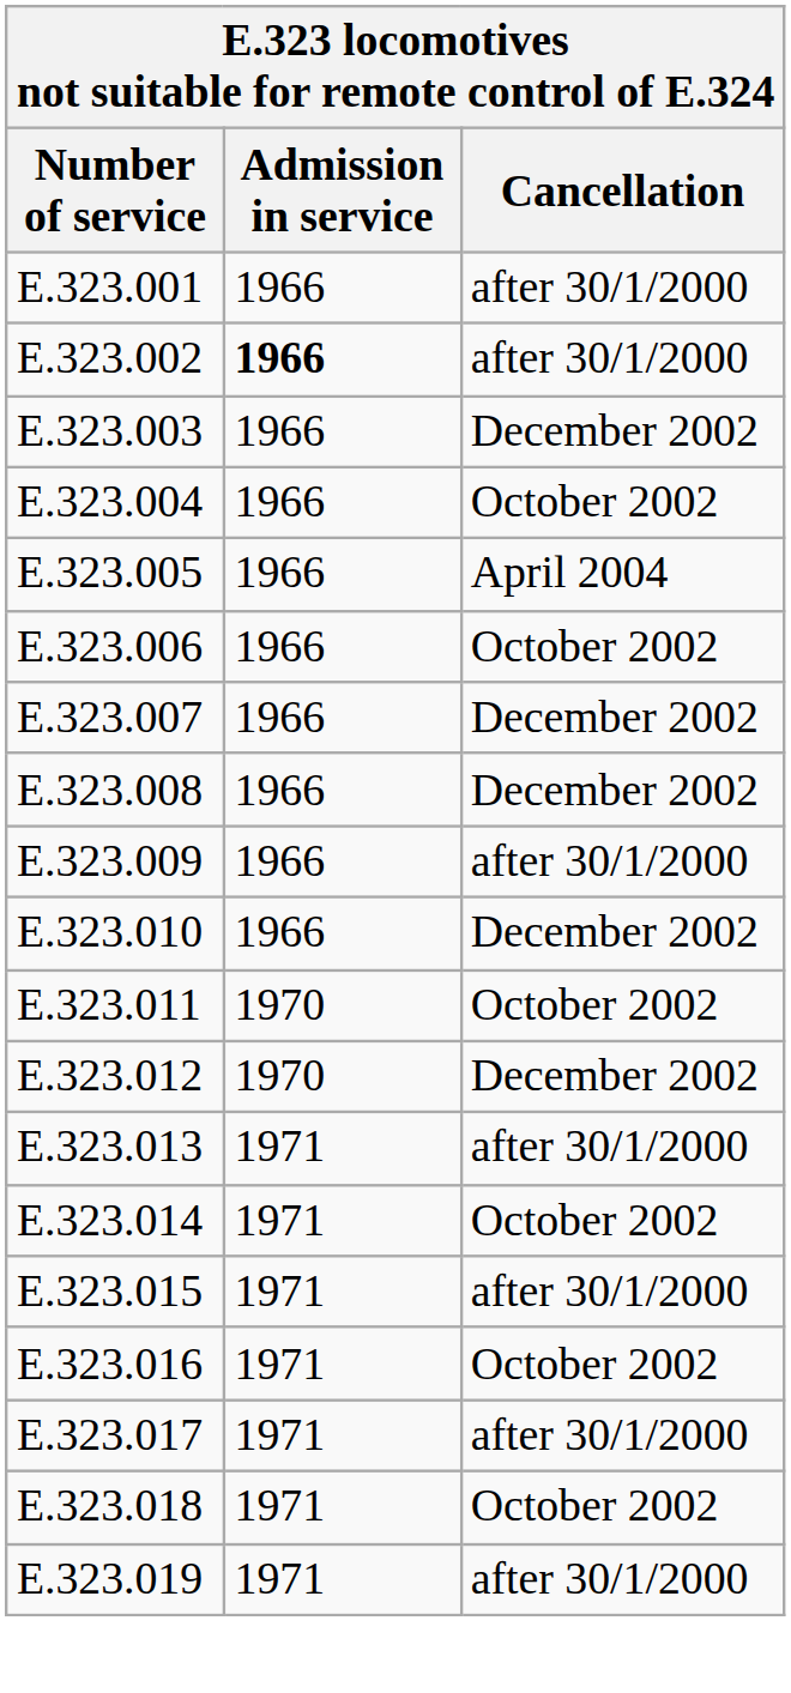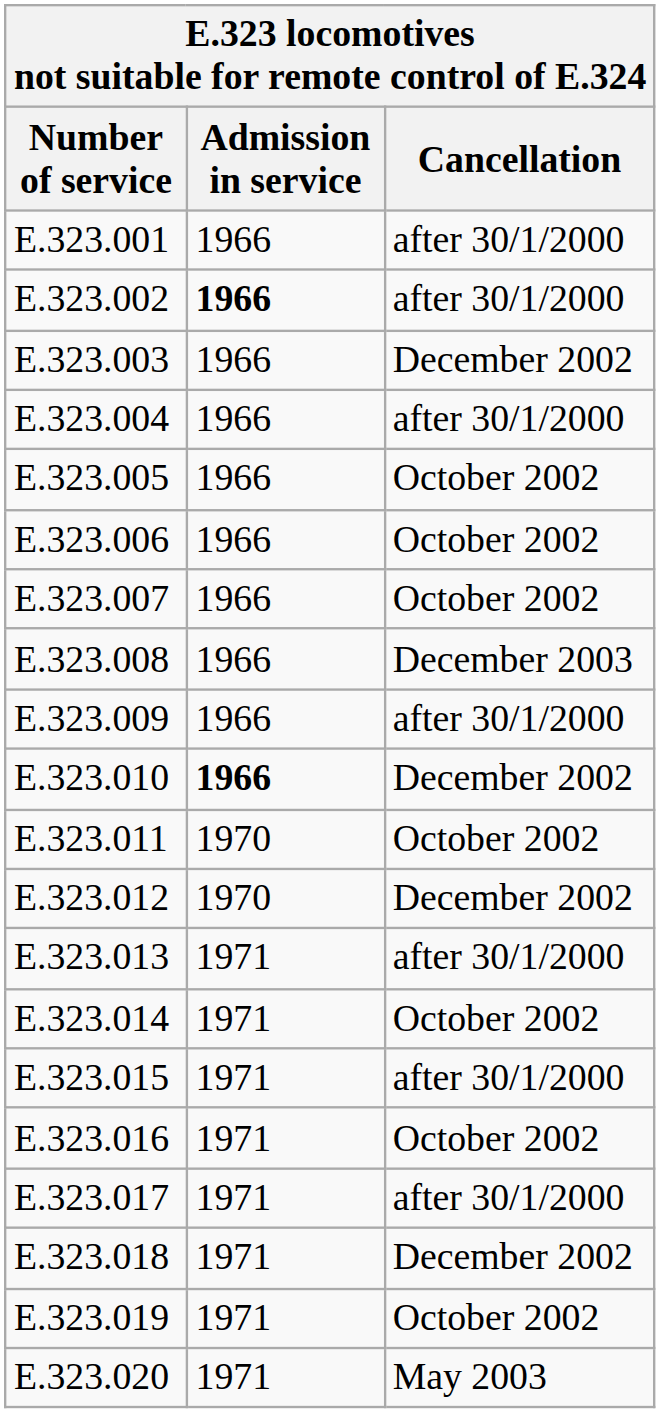E.323.004 | Cancellation: October 2002 -> after 30/1/2000
E.323.005 | Cancellation: April 2004 -> October 2002
E.323.007 | Cancellation: December 2002 -> October 2002
E.323.008 | Cancellation: December 2002 -> December 2003
E.323.010 | Admission in service: normal -> bold
E.323.018 | Cancellation: October 2002 -> December 2002
E.323.019 | Cancellation: after 30/1/2000 -> October 2002
+ row: E.323.020 | 1971 | May 2003
